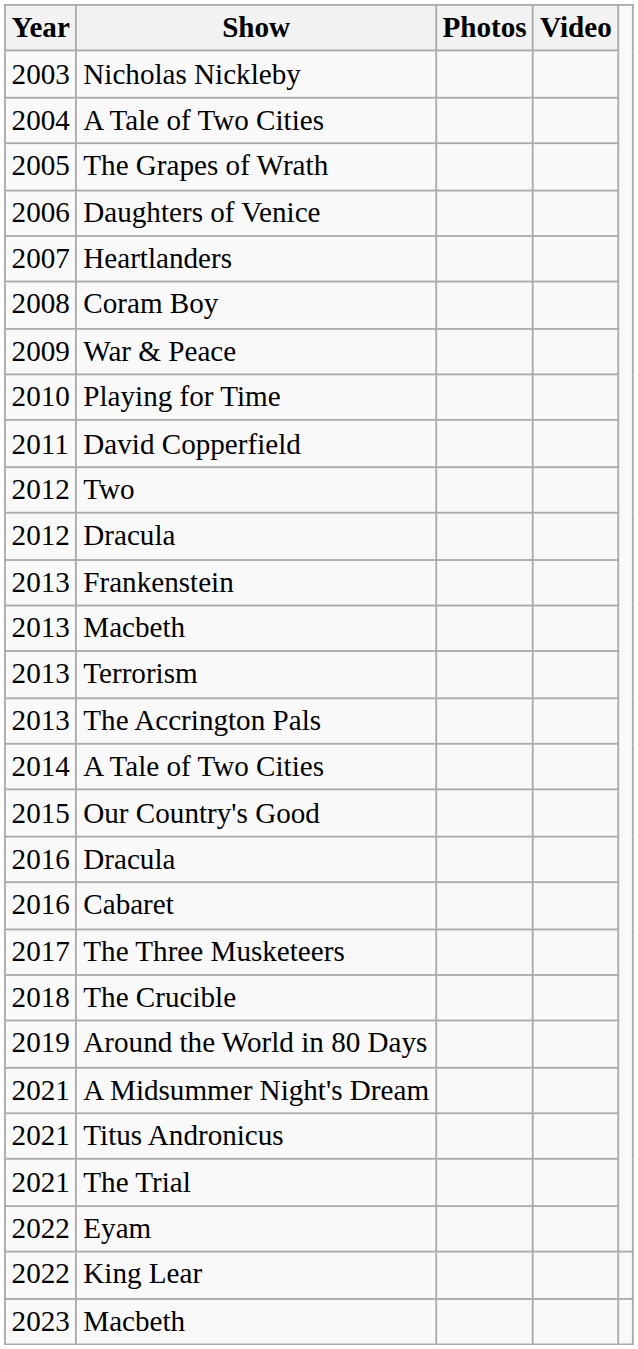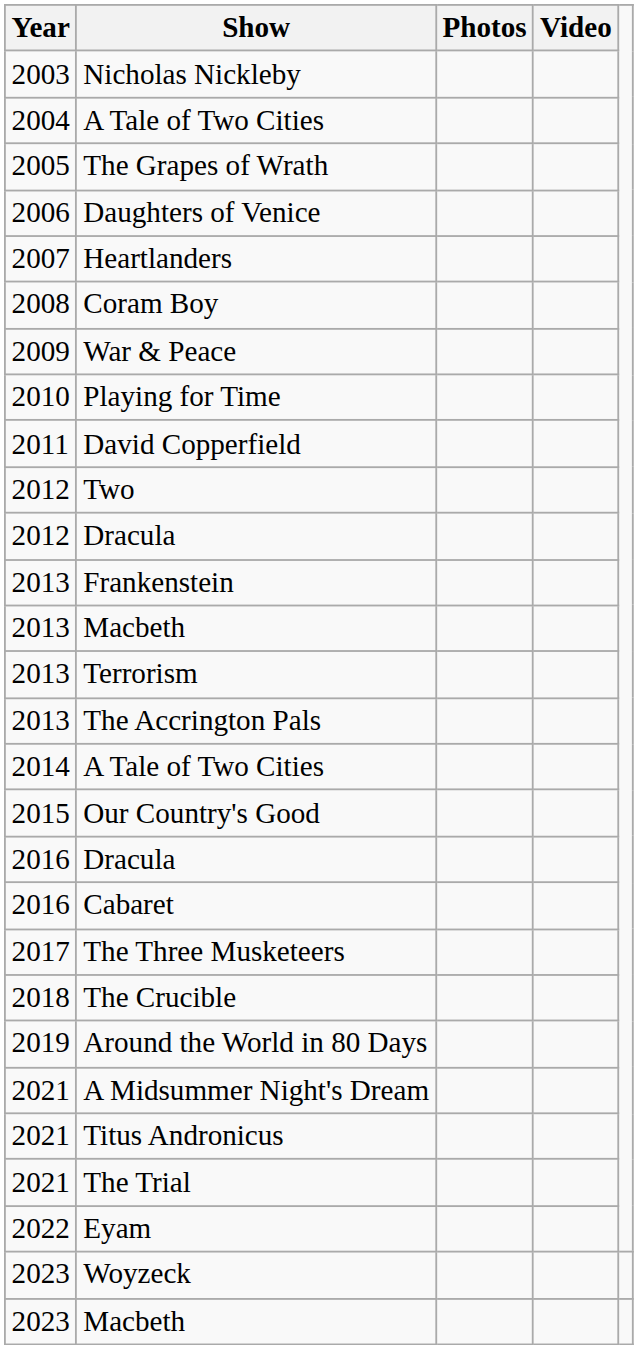- row: 2022 | King Lear
+ row: 2023 | Woyzeck
